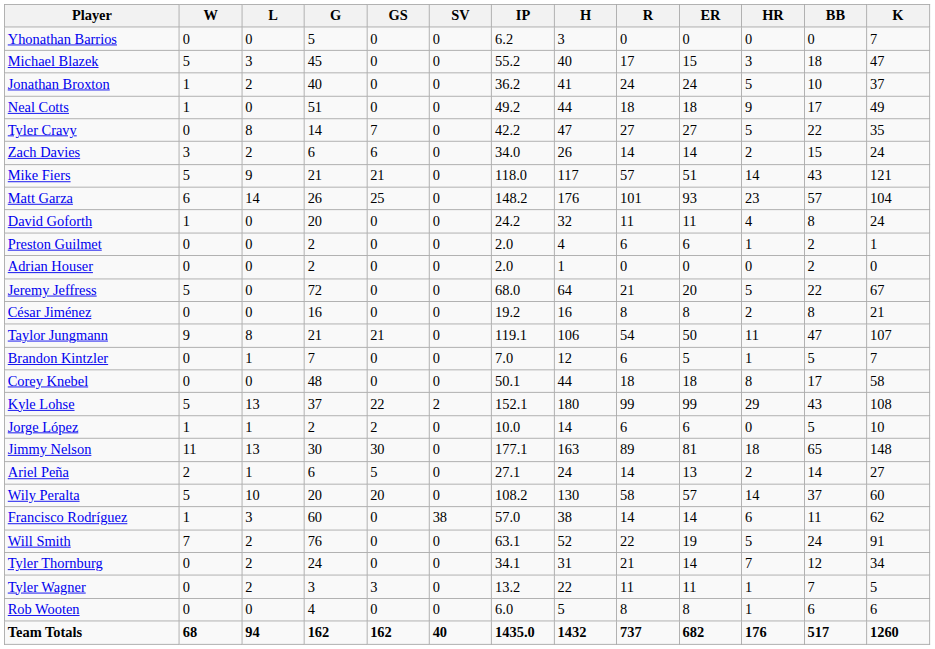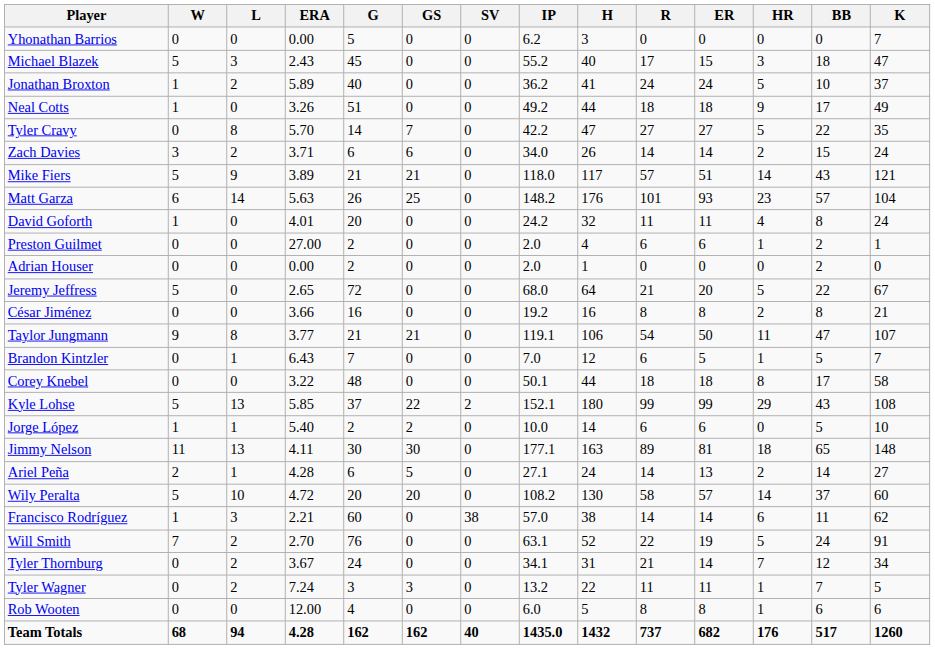+ column: ERA | 0.00 | 2.43 | 5.89 | 3.26 | 5.70 | 3.71 | 3.89 | 5.63 | 4.01 | 27.00 | 0.00 | 2.65 | 3.66 | 3.77 | 6.43 | 3.22 | 5.85 | 5.40 | 4.11 | 4.28 | 4.72 | 2.21 | 2.70 | 3.67 | 7.24 | 12.00 | 4.28
